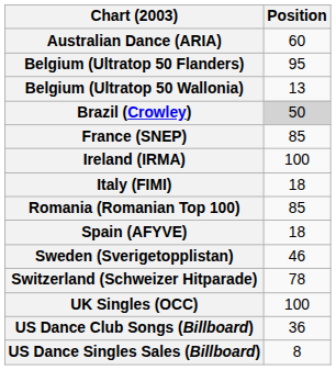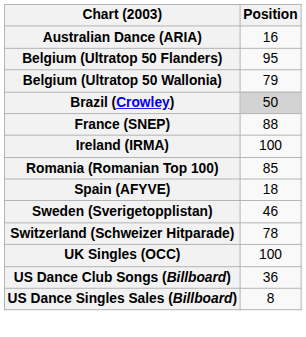Australian Dance (ARIA) | Position: 60 -> 16
Belgium (Ultratop 50 Wallonia) | Position: 13 -> 79
France (SNEP) | Position: 85 -> 88
- row: Italy (FIMI) | 18
